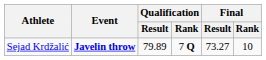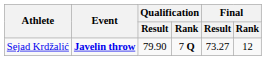Sejad Krdžalić | Qualification / Result: 79.89 -> 79.90
Sejad Krdžalić | Final / Rank: 10 -> 12
